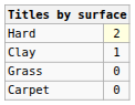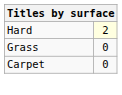- row: Clay | 1
